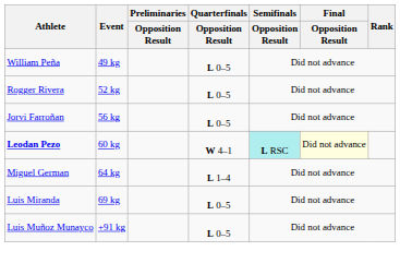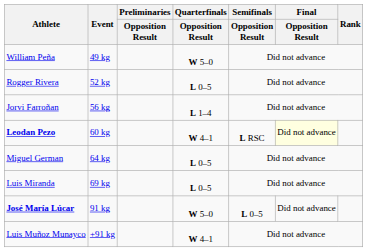William Peña | Quarterfinals / Opposition Result: L 0–5 -> W 5–0
Jorvi Farroñan | Quarterfinals / Opposition Result: L 0–5 -> L 1–4
Leodan Pezo | Semifinals / Opposition Result: paleturquoise background -> no background
Miguel German | Quarterfinals / Opposition Result: L 1–4 -> L 0–5
+ row: José María Lúcar | 91 kg | W 5–0 | L 0–5 | Did not advance
Luis Muñoz Munayco | Quarterfinals / Opposition Result: L 0–5 -> W 4–1
